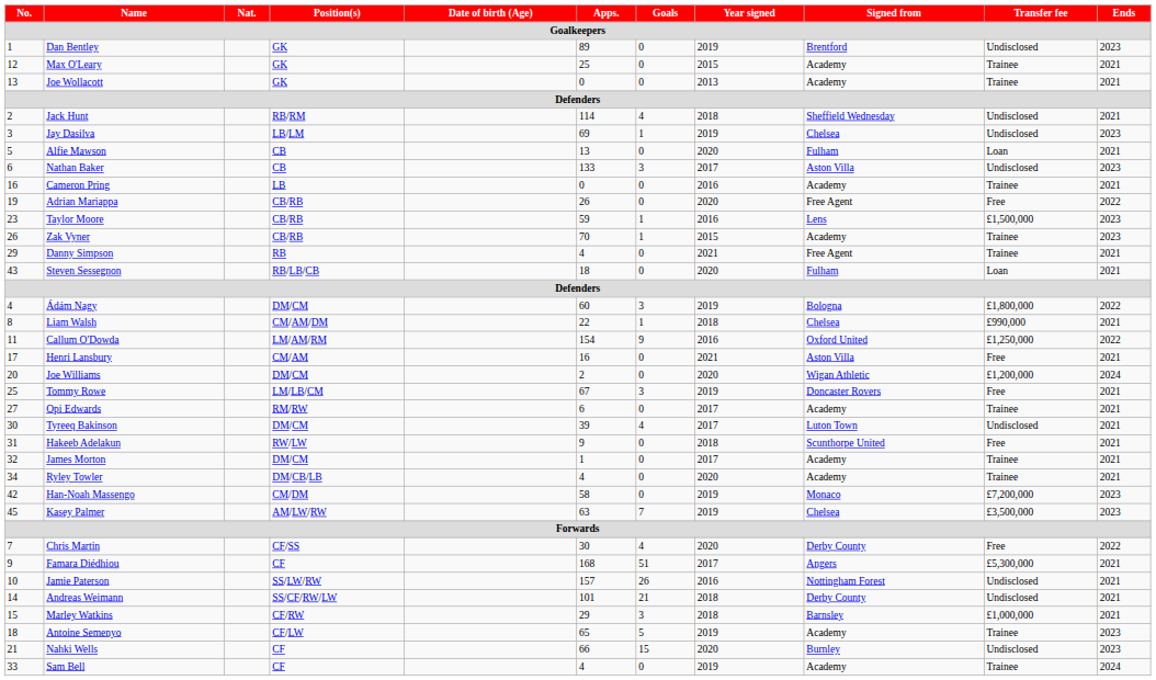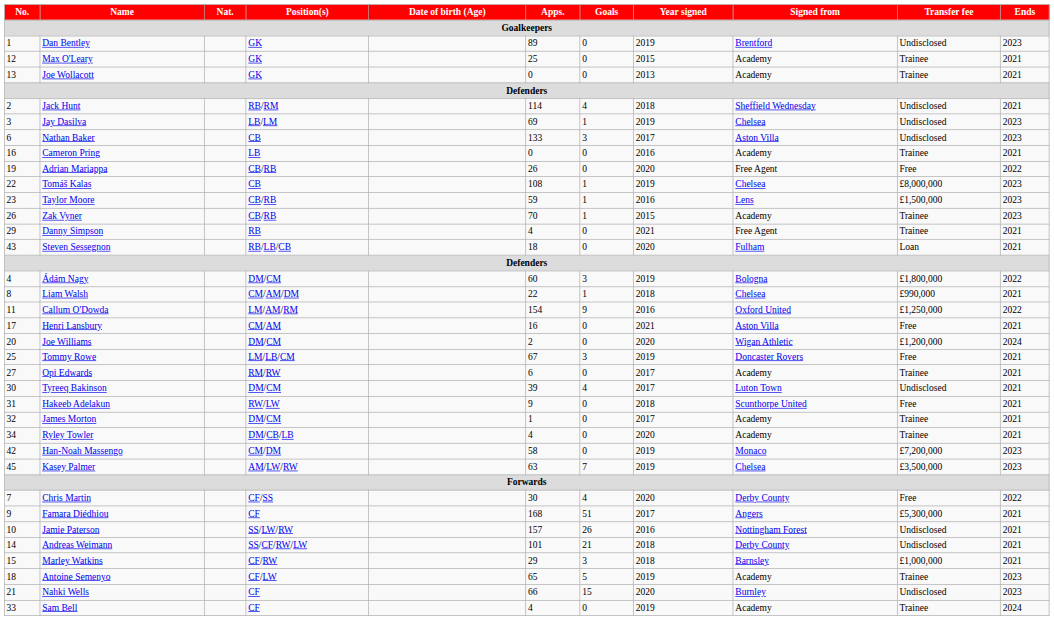- row: 5 | Alfie Mawson | CB | 13 | 0 | 2020 | Fulham | Loan | 2021
+ row: 22 | Tomáš Kalas | CB | 108 | 1 | 2019 | Chelsea | £8,000,000 | 2023
